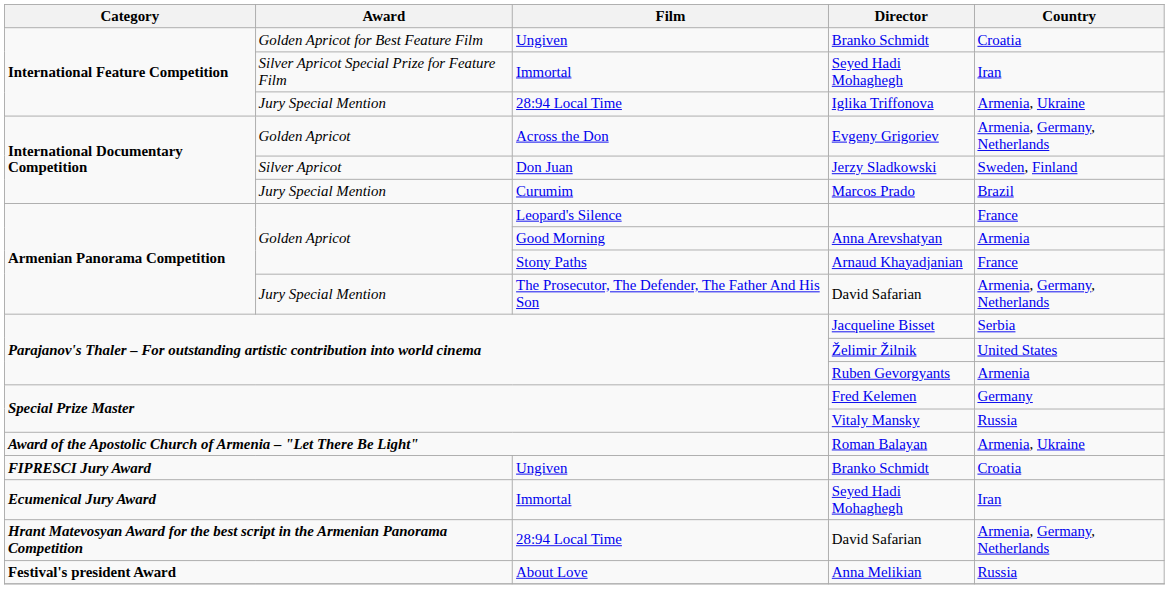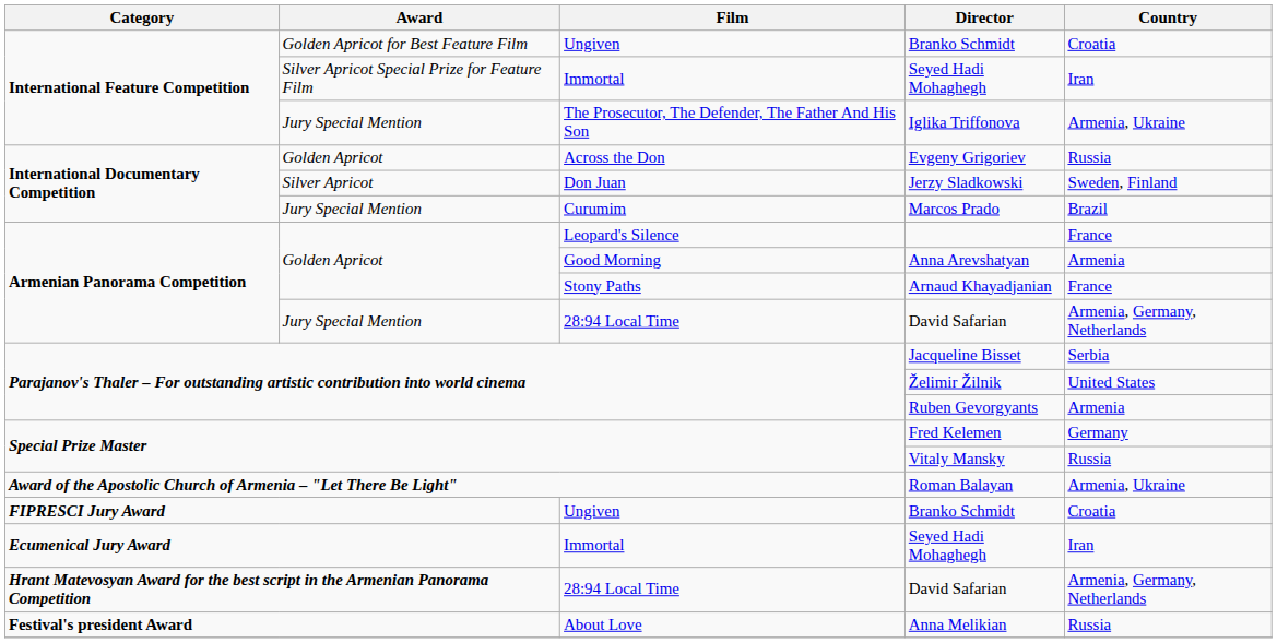Iglika Triffonova | Film: 28:94 Local Time -> The Prosecutor, The Defender, The Father And His Son
Evgeny Grigoriev | Country: Armenia, Germany, Netherlands -> Russia
Jury Special Mention / David Safarian | Film: The Prosecutor, The Defender, The Father And His Son -> 28:94 Local Time
